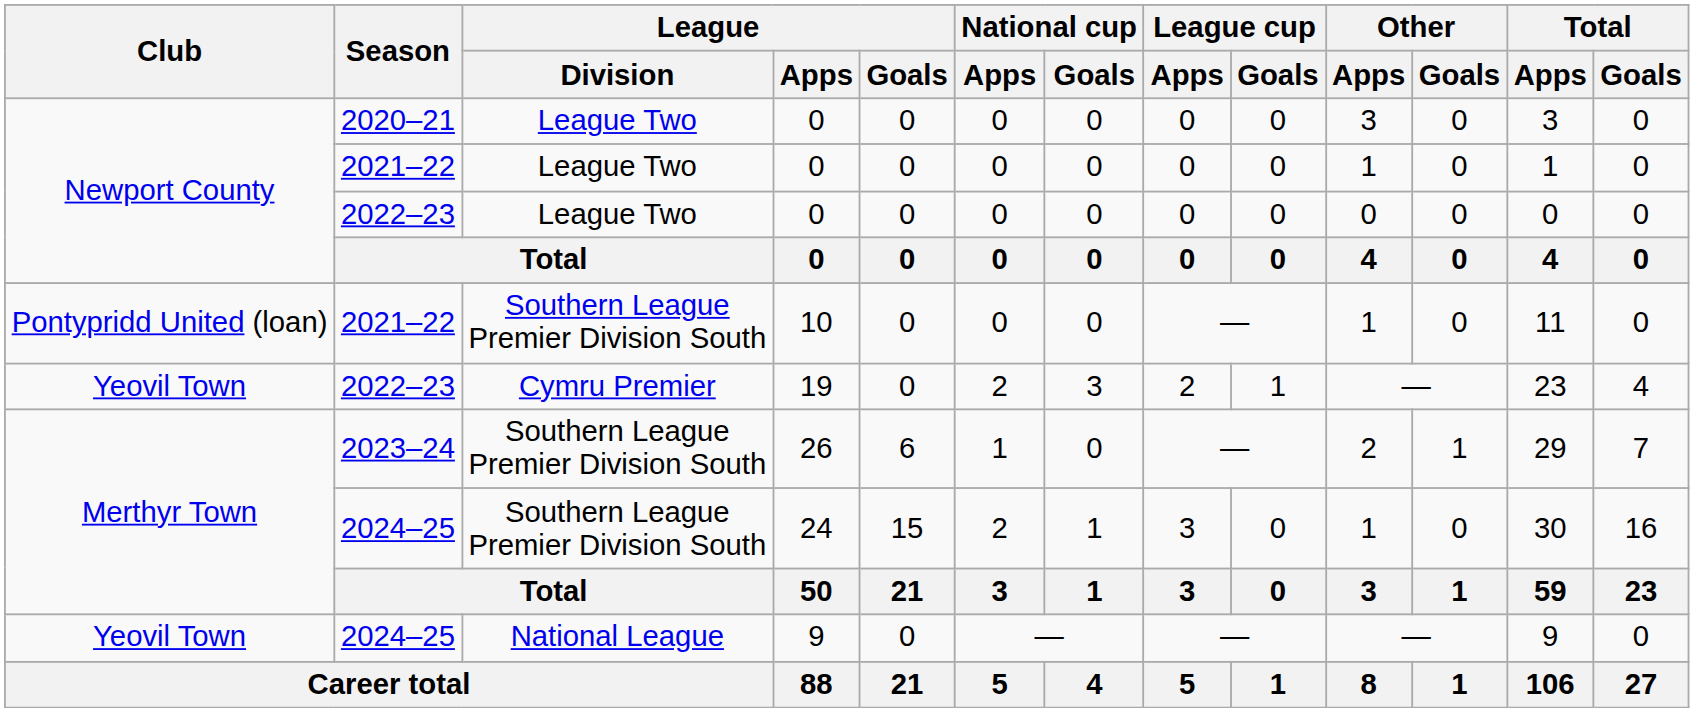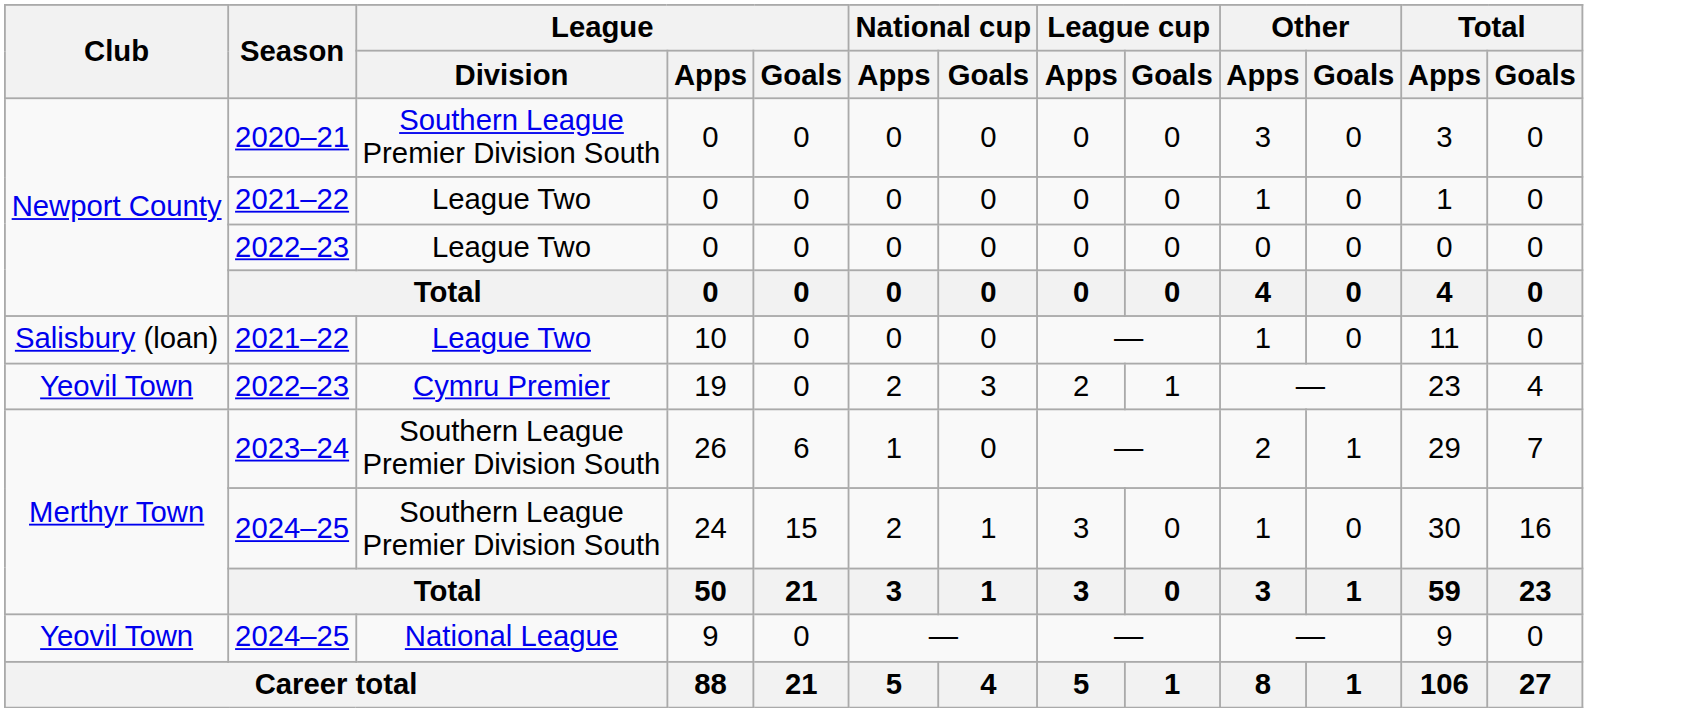2020–21 / 0 | League / Division: League Two -> Southern League Premier Division South
10 | Club: Pontypridd United (loan) -> Salisbury (loan)
10 | League / Division: Southern League Premier Division South -> League Two
